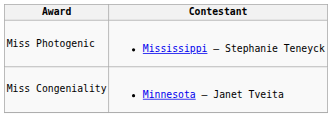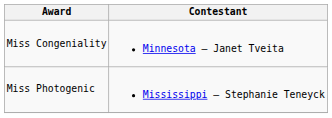rows swapped: Miss Congeniality <-> Miss Photogenic
